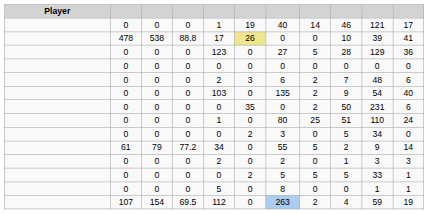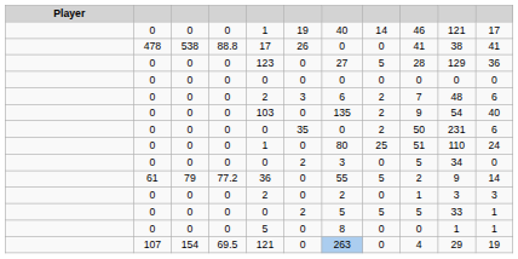478 | column 6: khaki background -> no background
478 | column 9: 10 -> 41
478 | column 10: 39 -> 38
61 | column 5: 34 -> 36
107 | column 5: 112 -> 121
107 | column 8: 2 -> 0
107 | column 10: 59 -> 29
